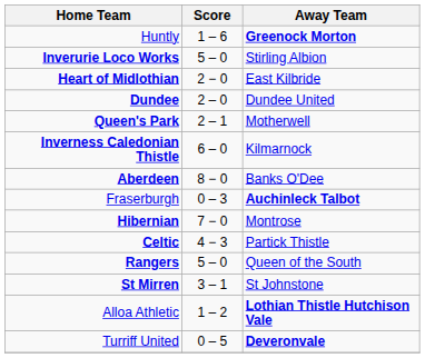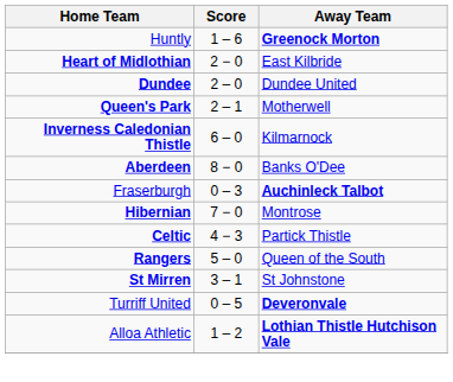- row: Inverurie Loco Works | 5 – 0 | Stirling Albion
rows swapped: Alloa Athletic <-> Turriff United
